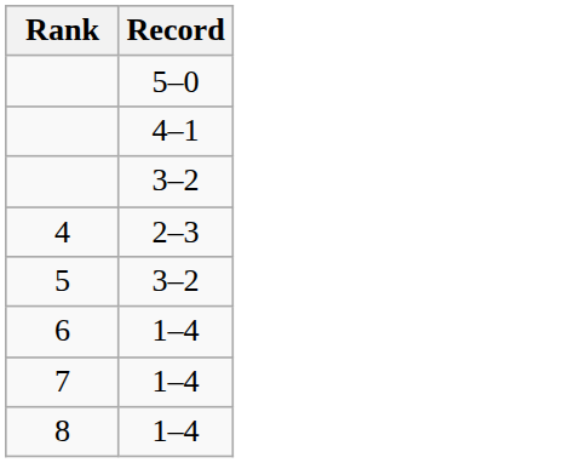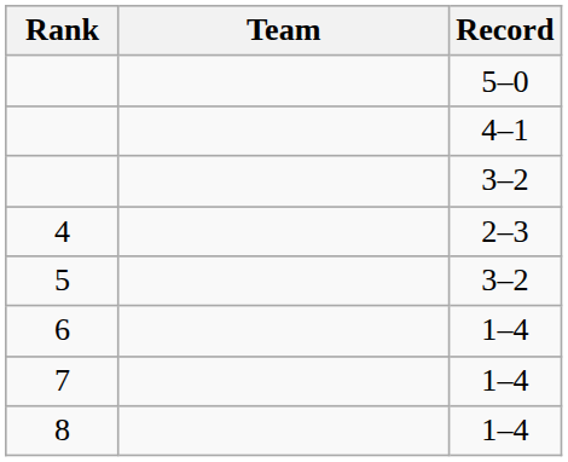+ column: Team
